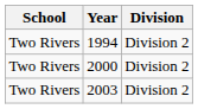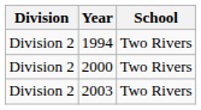columns swapped: School <-> Division
